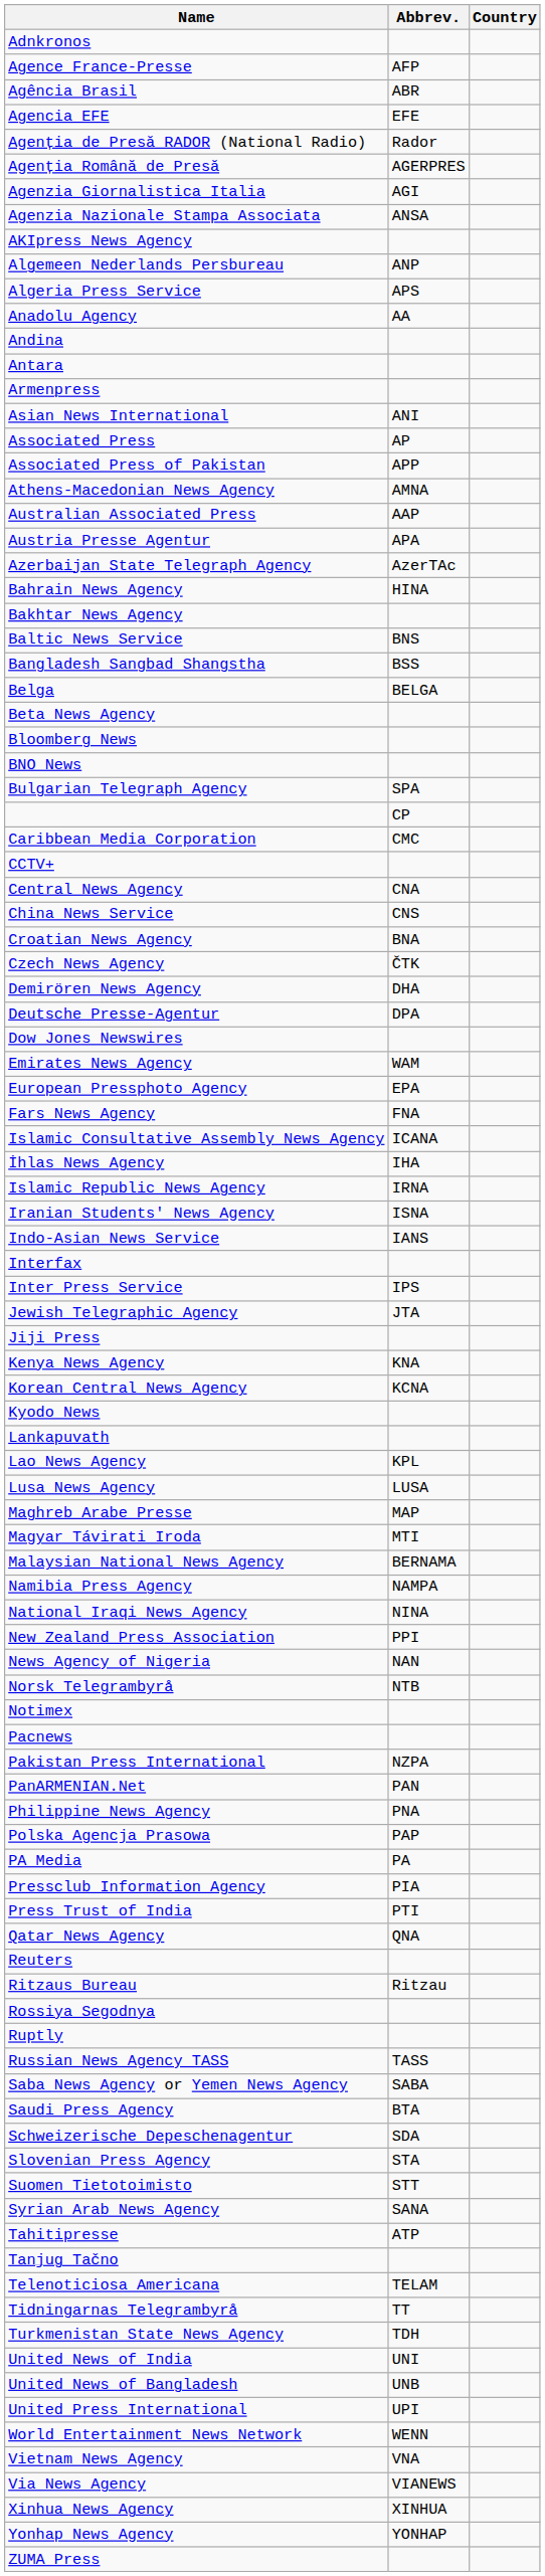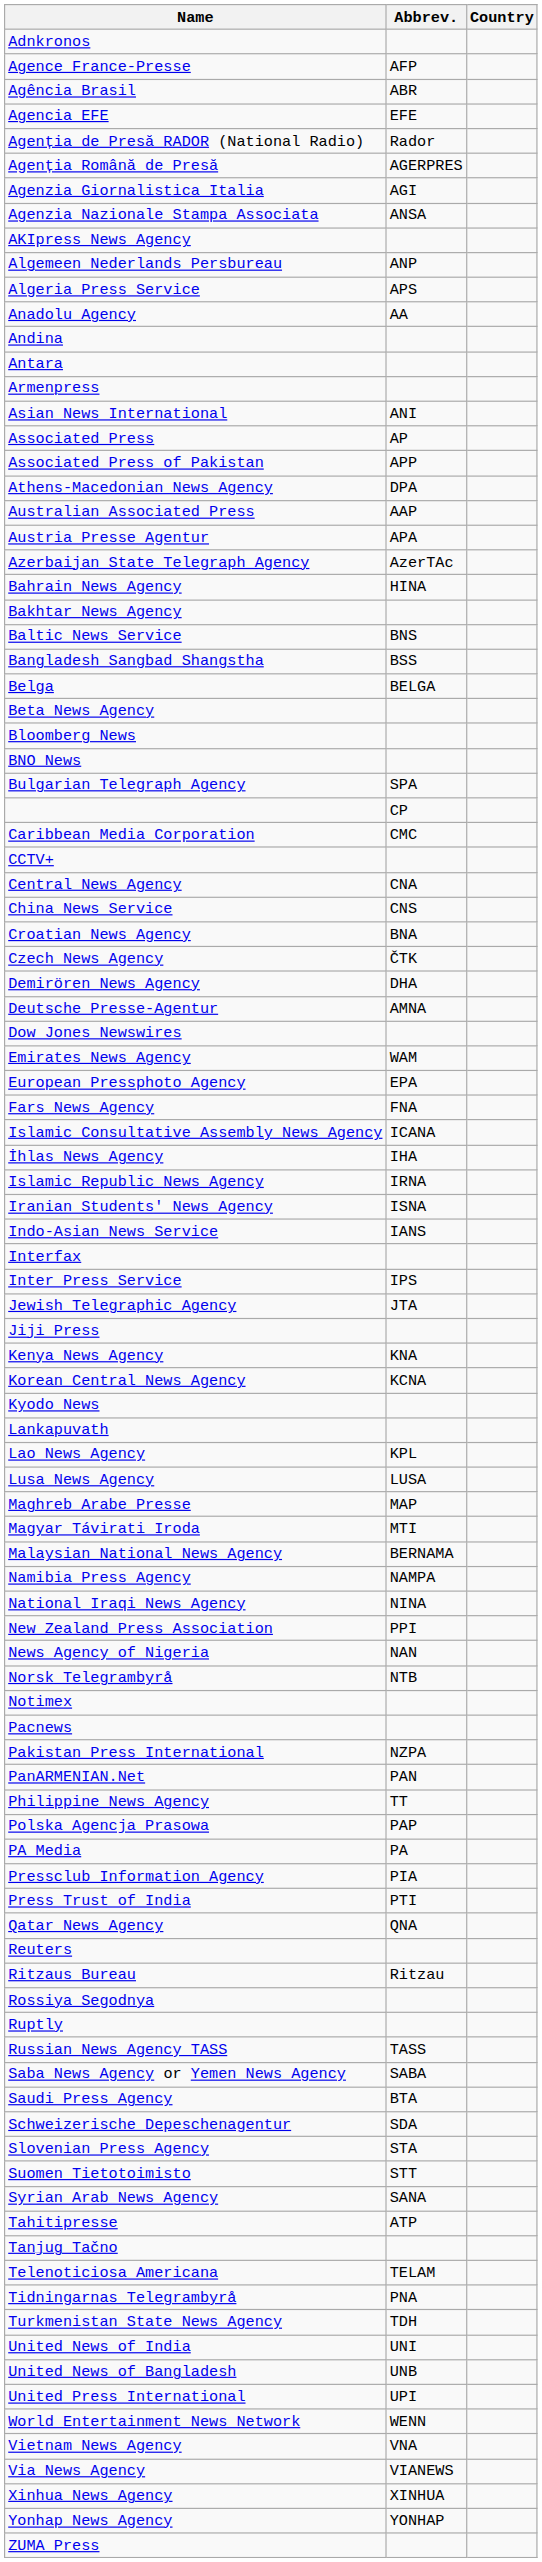Athens-Macedonian News Agency | Abbrev.: AMNA -> DPA
Deutsche Presse-Agentur | Abbrev.: DPA -> AMNA
Philippine News Agency | Abbrev.: PNA -> TT
Tidningarnas Telegrambyrå | Abbrev.: TT -> PNA
